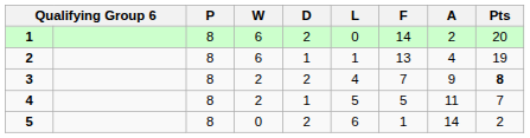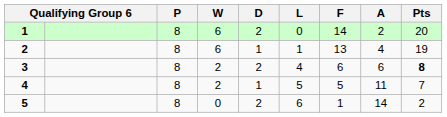3 | F: 7 -> 6
3 | A: 9 -> 6
